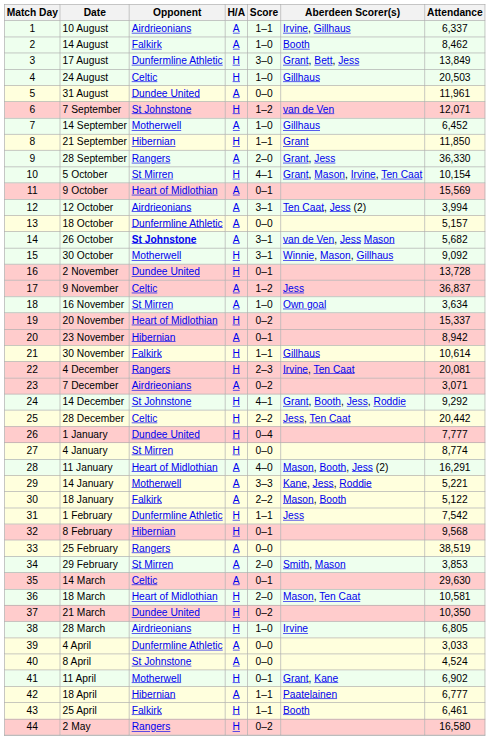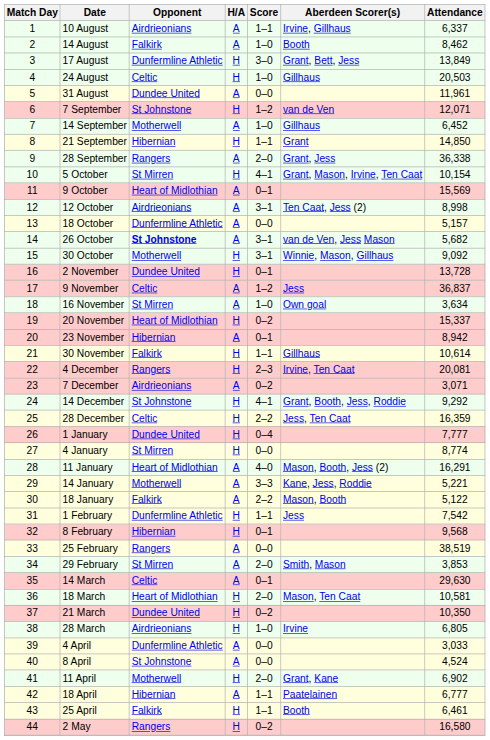21 September | Attendance: 11,850 -> 14,850
28 September | Attendance: 36,330 -> 36,338
12 October | Attendance: 3,994 -> 8,998
28 December | Attendance: 20,442 -> 16,359
11 April | Score: 0–1 -> 2–0
